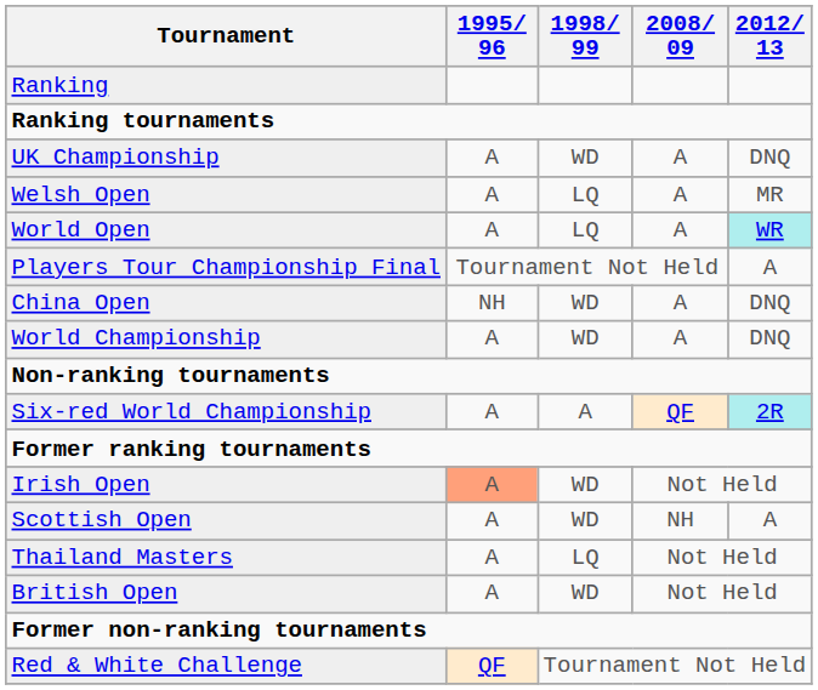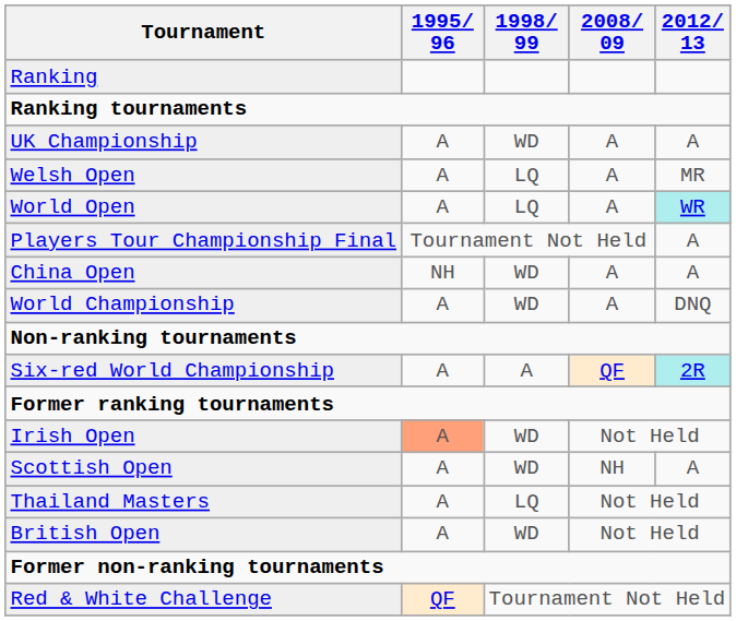UK Championship | 2012/ 13: DNQ -> A
China Open | 2012/ 13: DNQ -> A
